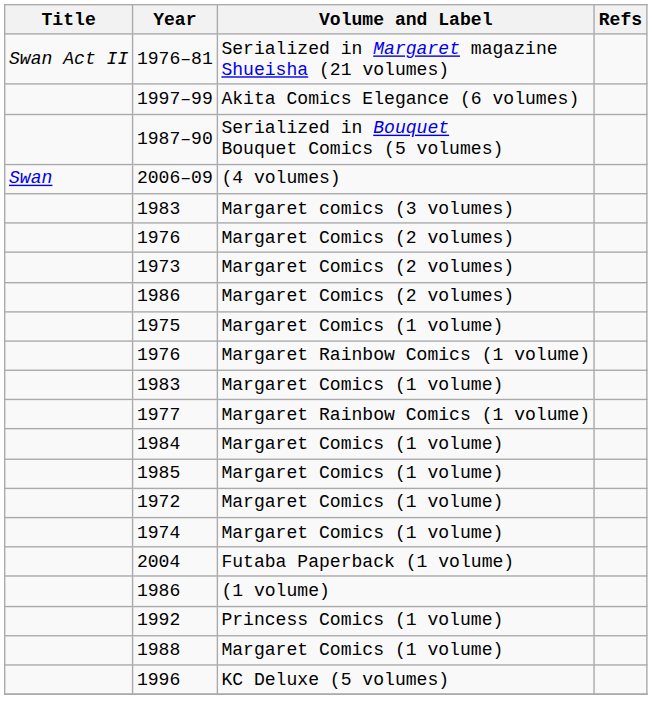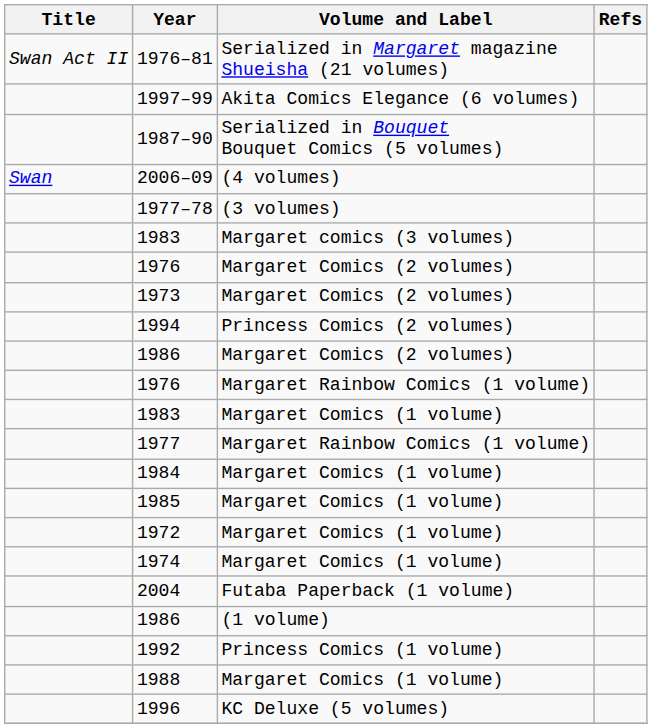+ row: 1977–78 | (3 volumes)
+ row: 1994 | Princess Comics (2 volumes)
- row: 1975 | Margaret Comics (1 volume)
